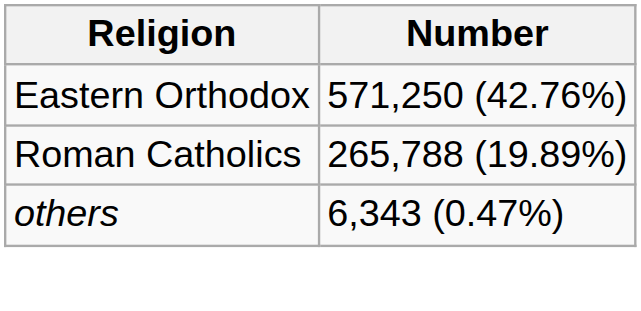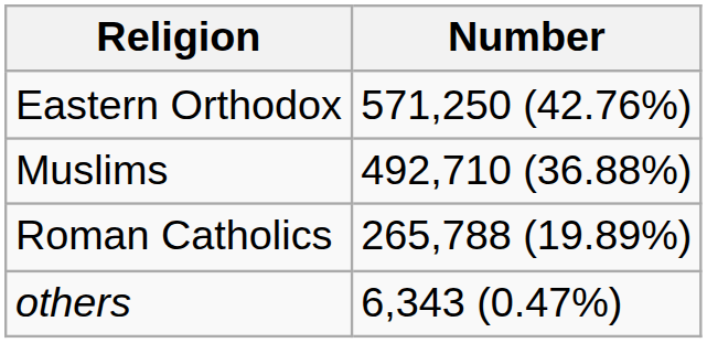+ row: Muslims | 492,710 (36.88%)
